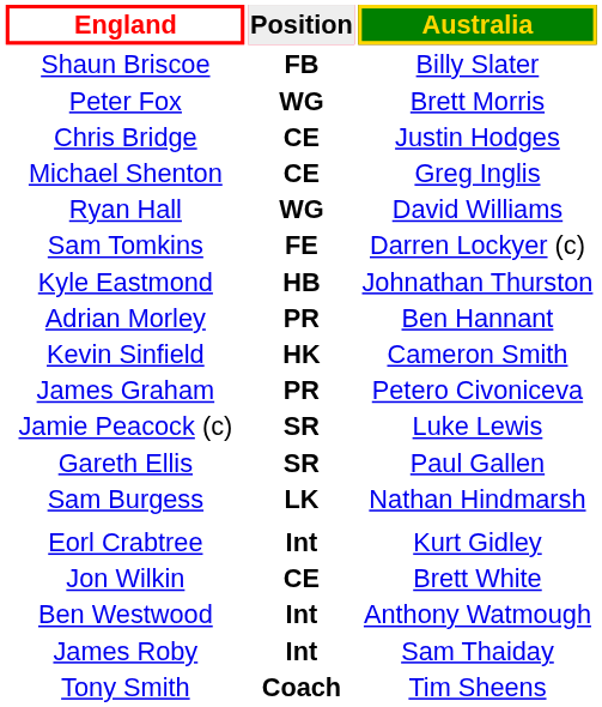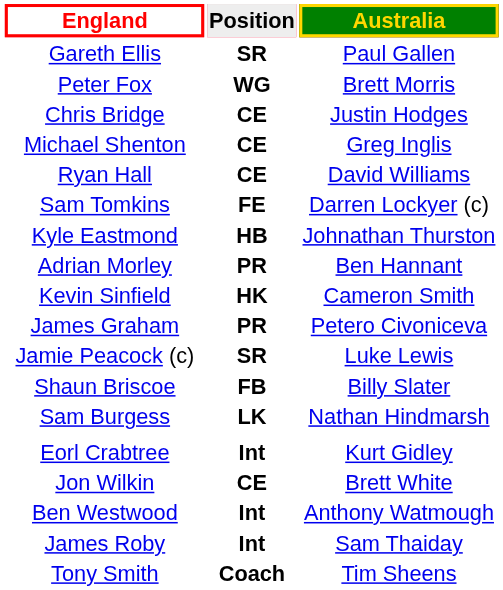rows swapped: Shaun Briscoe <-> Gareth Ellis
Ryan Hall | Position: WG -> CE
